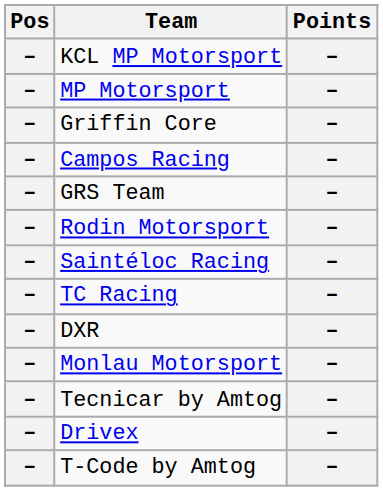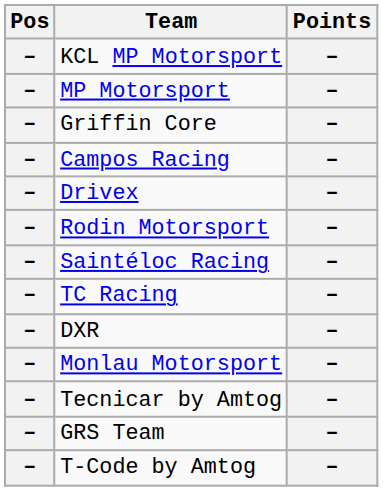rows swapped: Drivex <-> GRS Team
